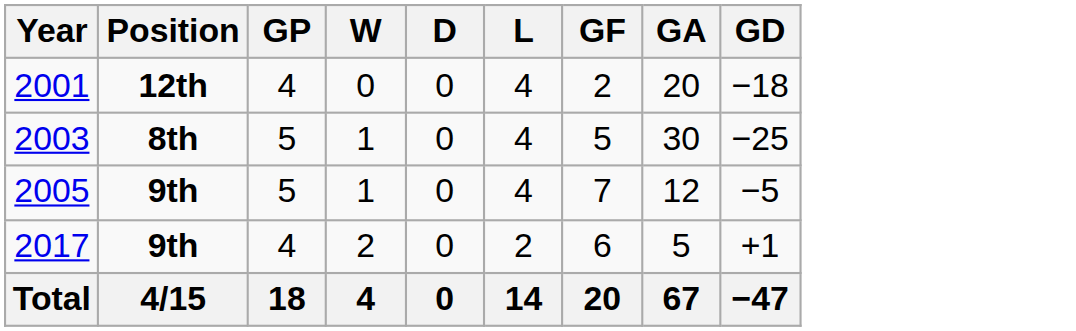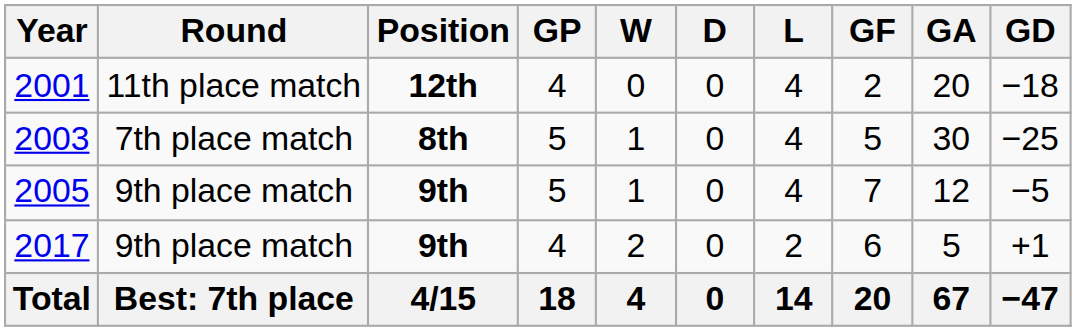+ column: Round | 11th place match | 7th place match | 9th place match | 9th place match | Best: 7th place
